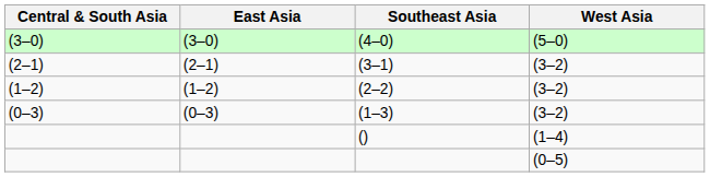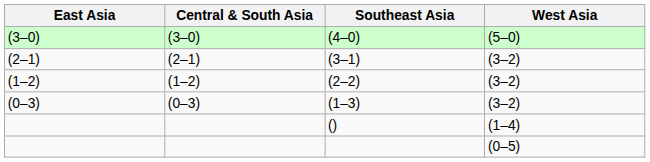columns swapped: Central & South Asia <-> East Asia
